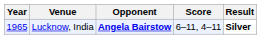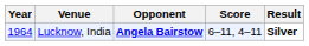Lucknow, India | Year: 1965 -> 1964
